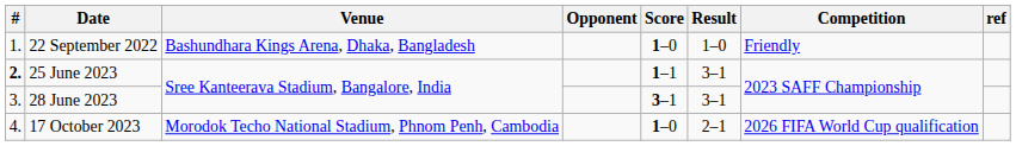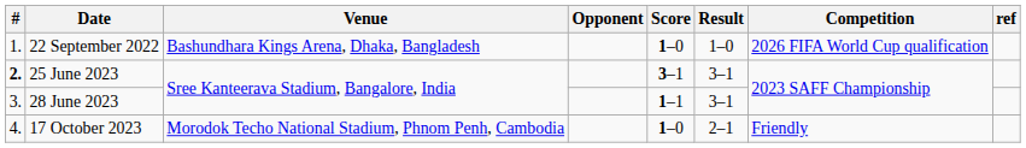22 September 2022 | Competition: Friendly -> 2026 FIFA World Cup qualification
25 June 2023 | Score: 1–1 -> 3–1
28 June 2023 | Score: 3–1 -> 1–1
17 October 2023 | Competition: 2026 FIFA World Cup qualification -> Friendly
